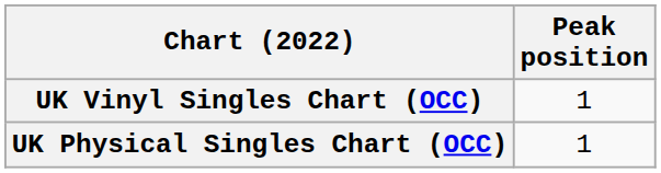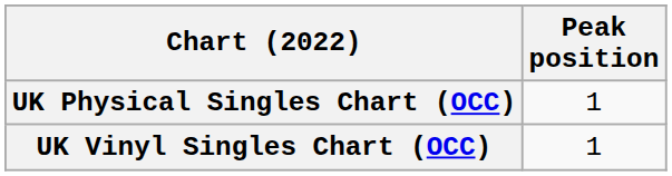rows swapped: UK Physical Singles Chart (OCC) <-> UK Vinyl Singles Chart (OCC)
